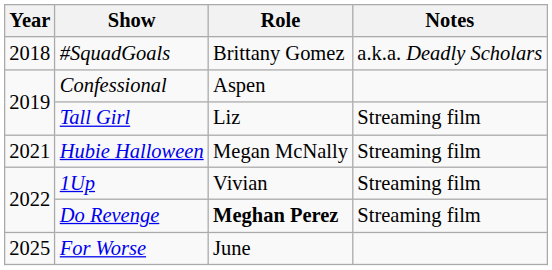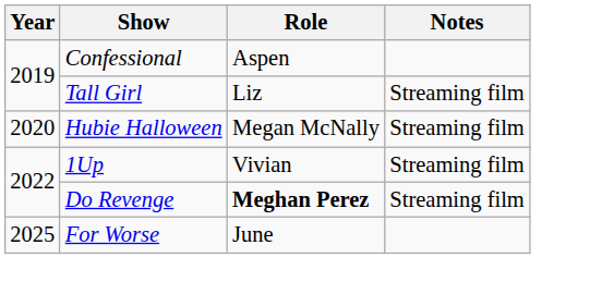- row: 2018 | #SquadGoals | Brittany Gomez | a.k.a. Deadly Scholars
Hubie Halloween | Year: 2021 -> 2020
